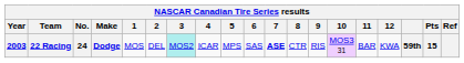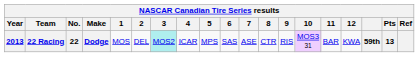22 Racing | Year: 2003 -> 2013
22 Racing | No.: 24 -> 22
22 Racing | 7: bold -> normal
22 Racing | Pts: 15 -> 13
